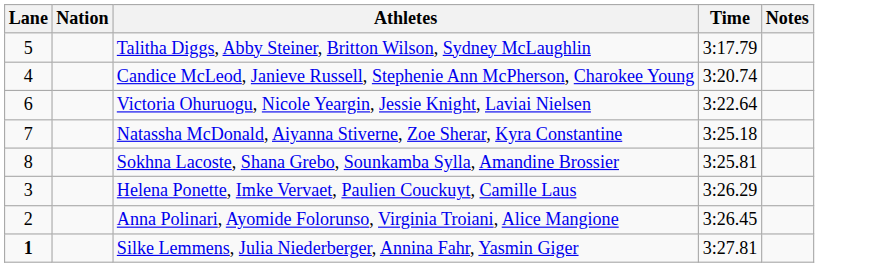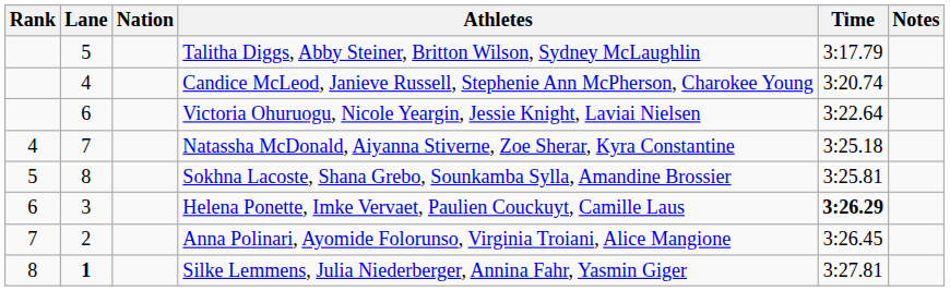+ column: Rank | 4 | 5 | 6 | 7 | 8
Helena Ponette, Imke Vervaet, Paulien Couckuyt, Camille Laus | Time: normal -> bold
